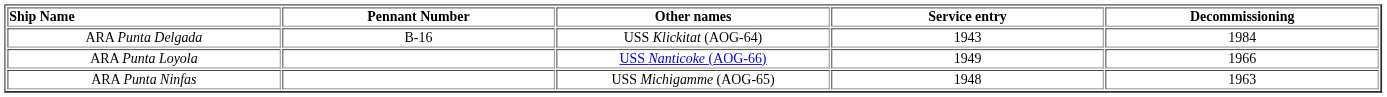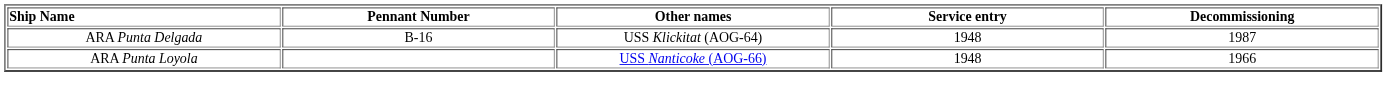ARA Punta Delgada | Service entry: 1943 -> 1948
ARA Punta Delgada | Decommissioning: 1984 -> 1987
ARA Punta Loyola | Service entry: 1949 -> 1948
- row: ARA Punta Ninfas | USS Michigamme (AOG-65) | 1948 | 1963
